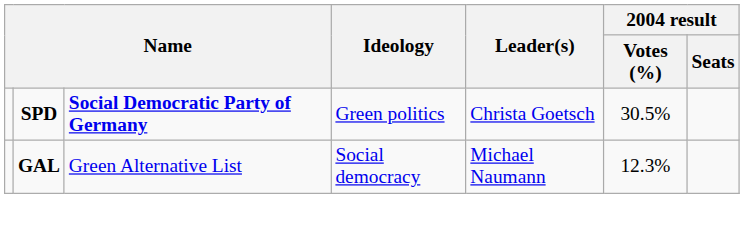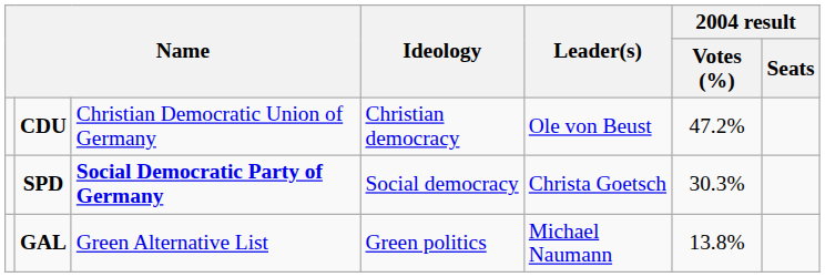+ row: CDU | Christian Democratic Union of Germany | Christian democracy | Ole von Beust | 47.2%
SPD | Ideology: Green politics -> Social democracy
SPD | 2004 result / Votes (%): 30.5% -> 30.3%
GAL | Ideology: Social democracy -> Green politics
GAL | 2004 result / Votes (%): 12.3% -> 13.8%
